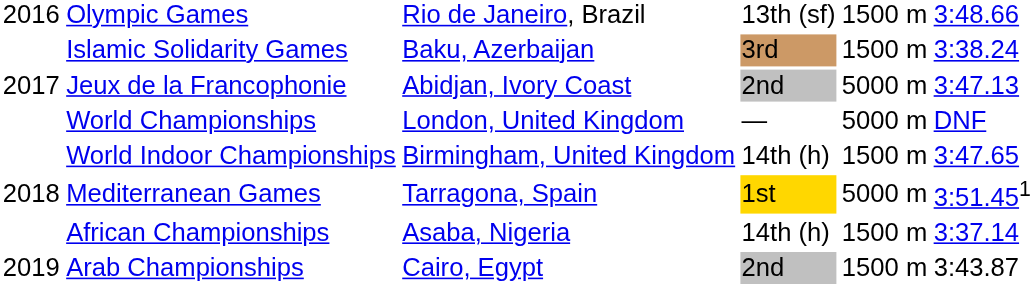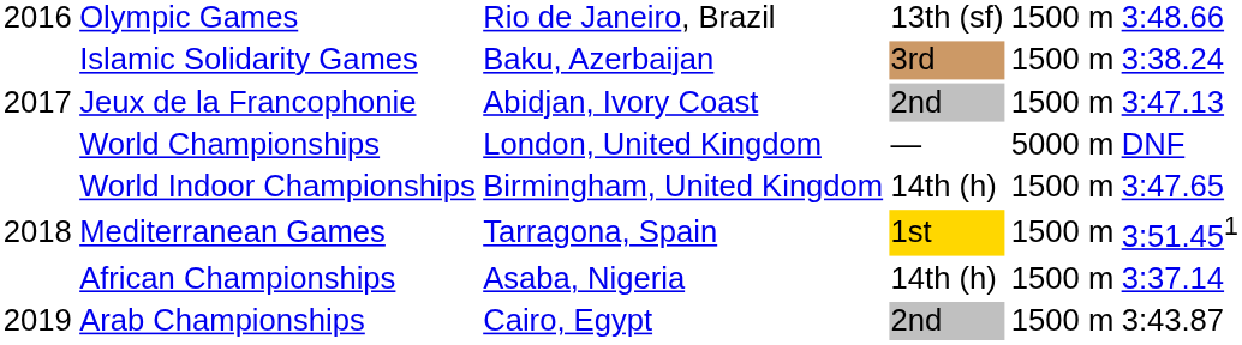Jeux de la Francophonie | column 5: 5000 m -> 1500 m
Mediterranean Games | column 5: 5000 m -> 1500 m
